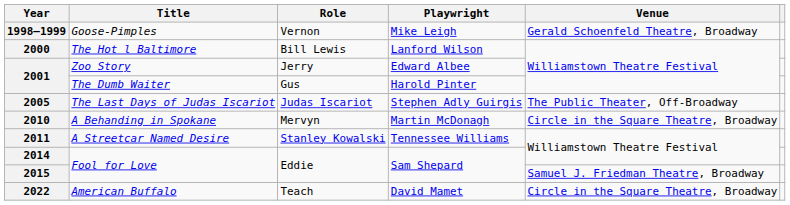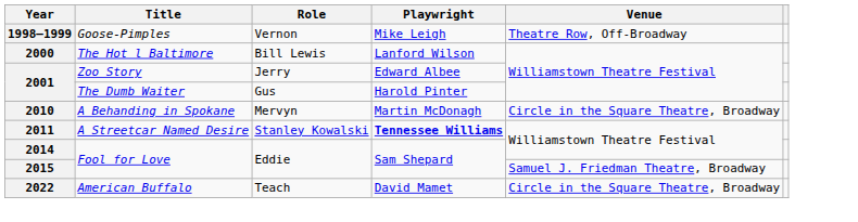1998–1999 | Venue: Gerald Schoenfeld Theatre, Broadway -> Theatre Row, Off-Broadway
- row: 2005 | The Last Days of Judas Iscariot | Judas Iscariot | Stephen Adly Guirgis | The Public Theater, Off-Broadway
2011 | Playwright: normal -> bold
